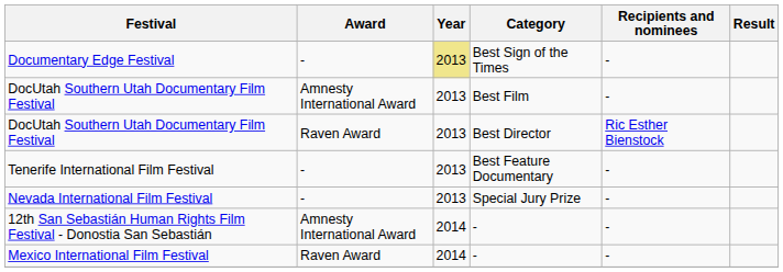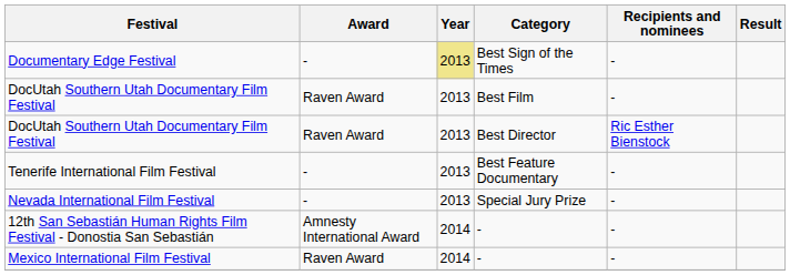DocUtah Southern Utah Documentary Film Festival / Best Film | Award: Amnesty International Award -> Raven Award
